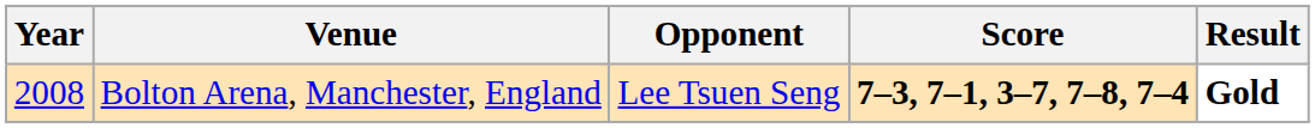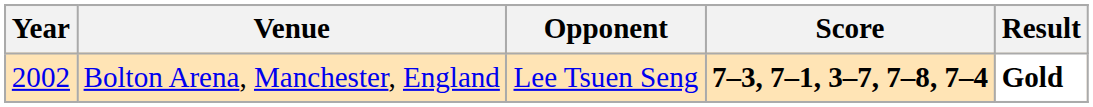Bolton Arena, Manchester, England | Year: 2008 -> 2002
